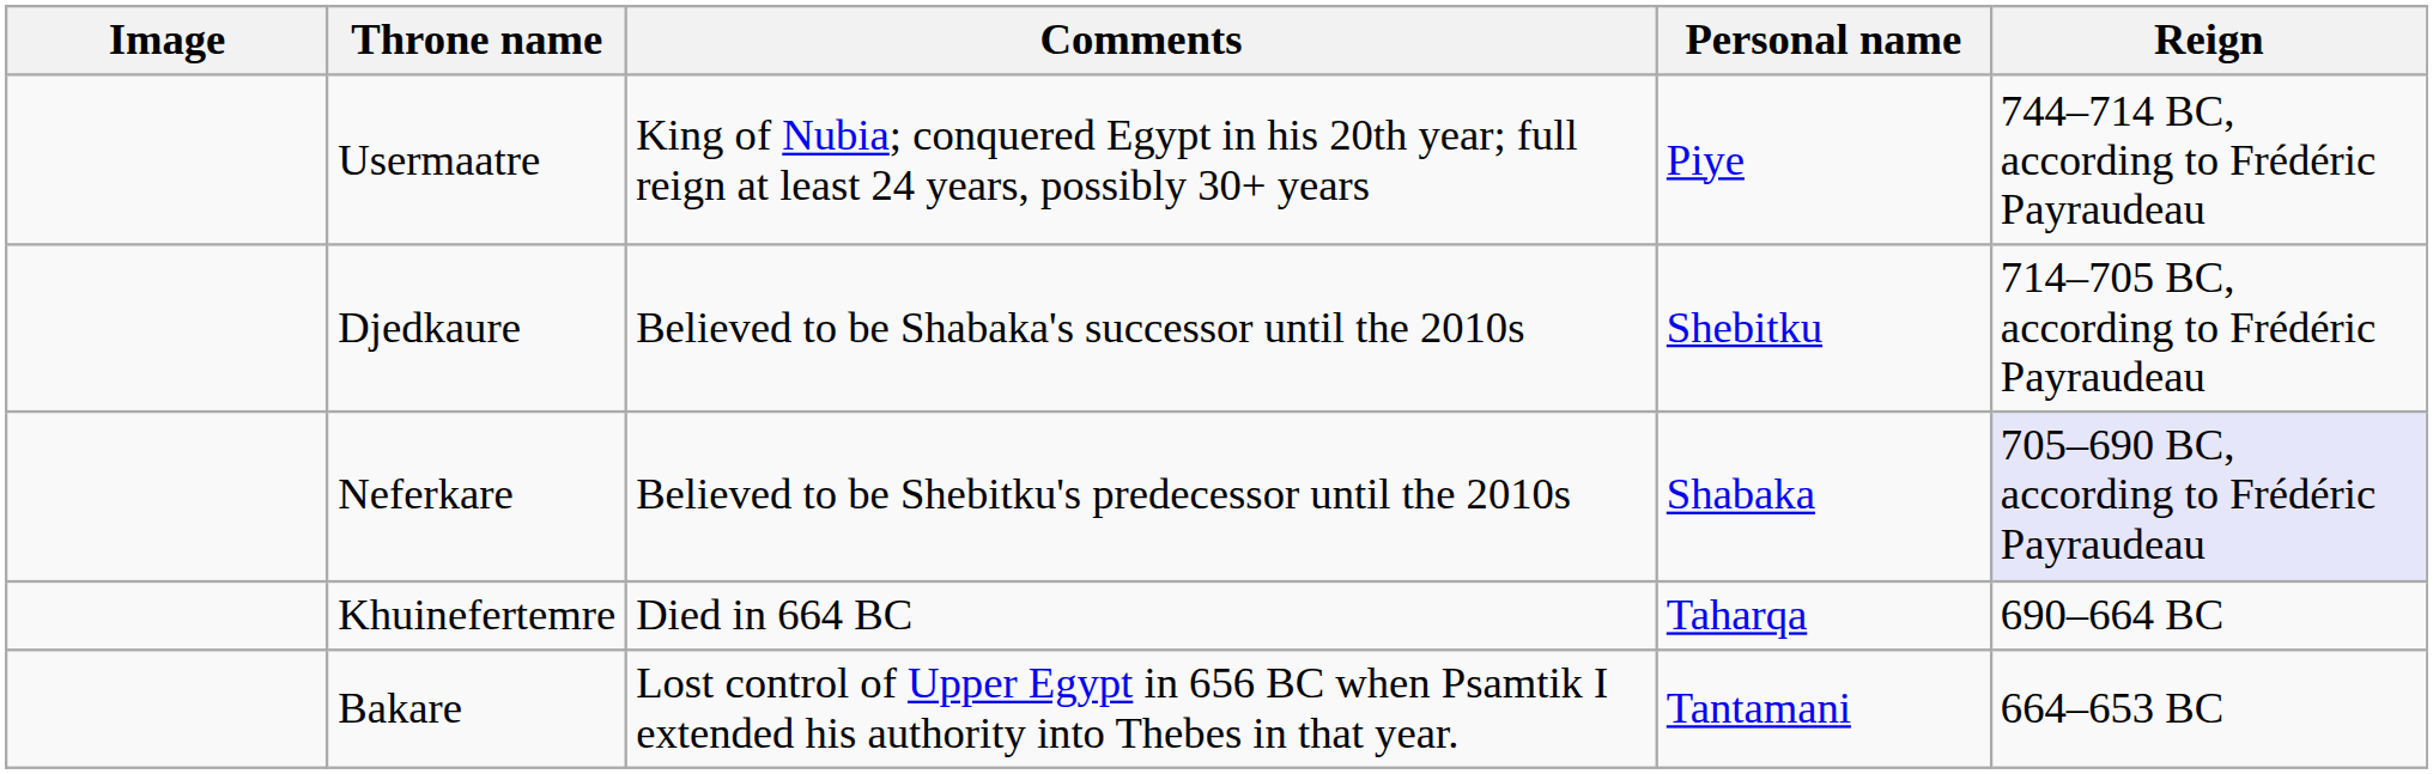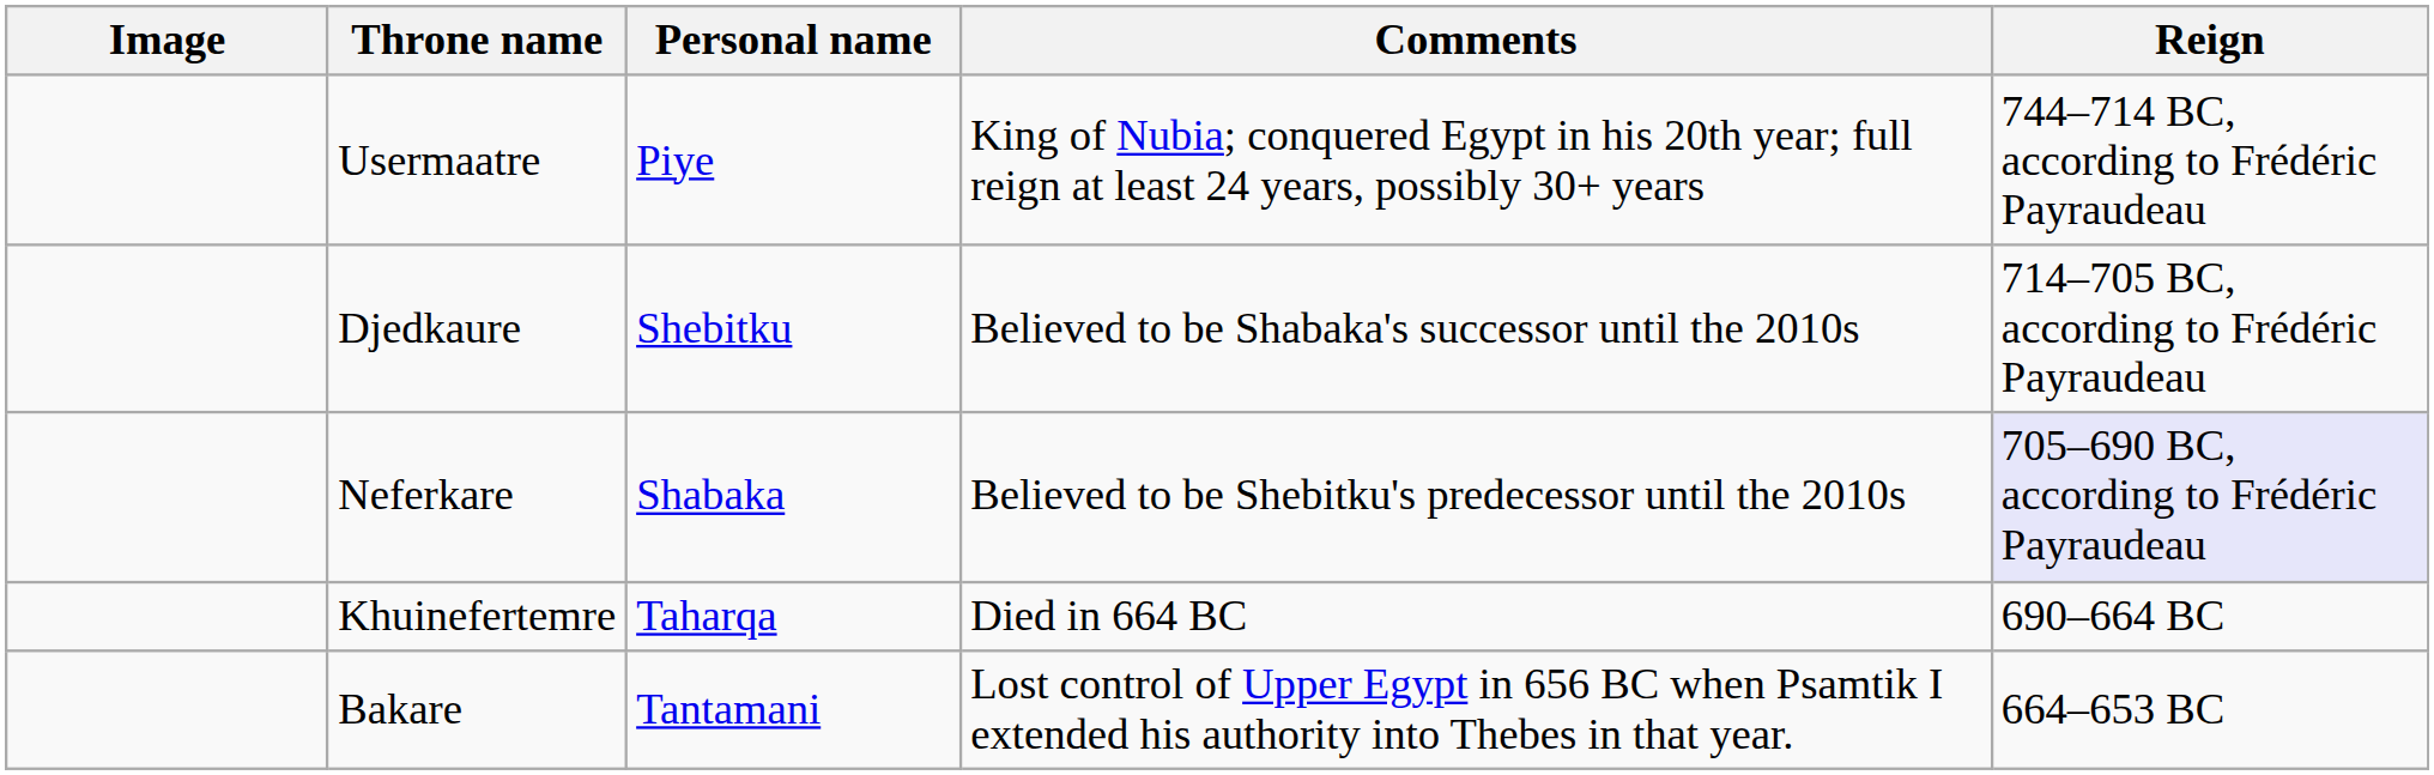columns swapped: Personal name <-> Comments
